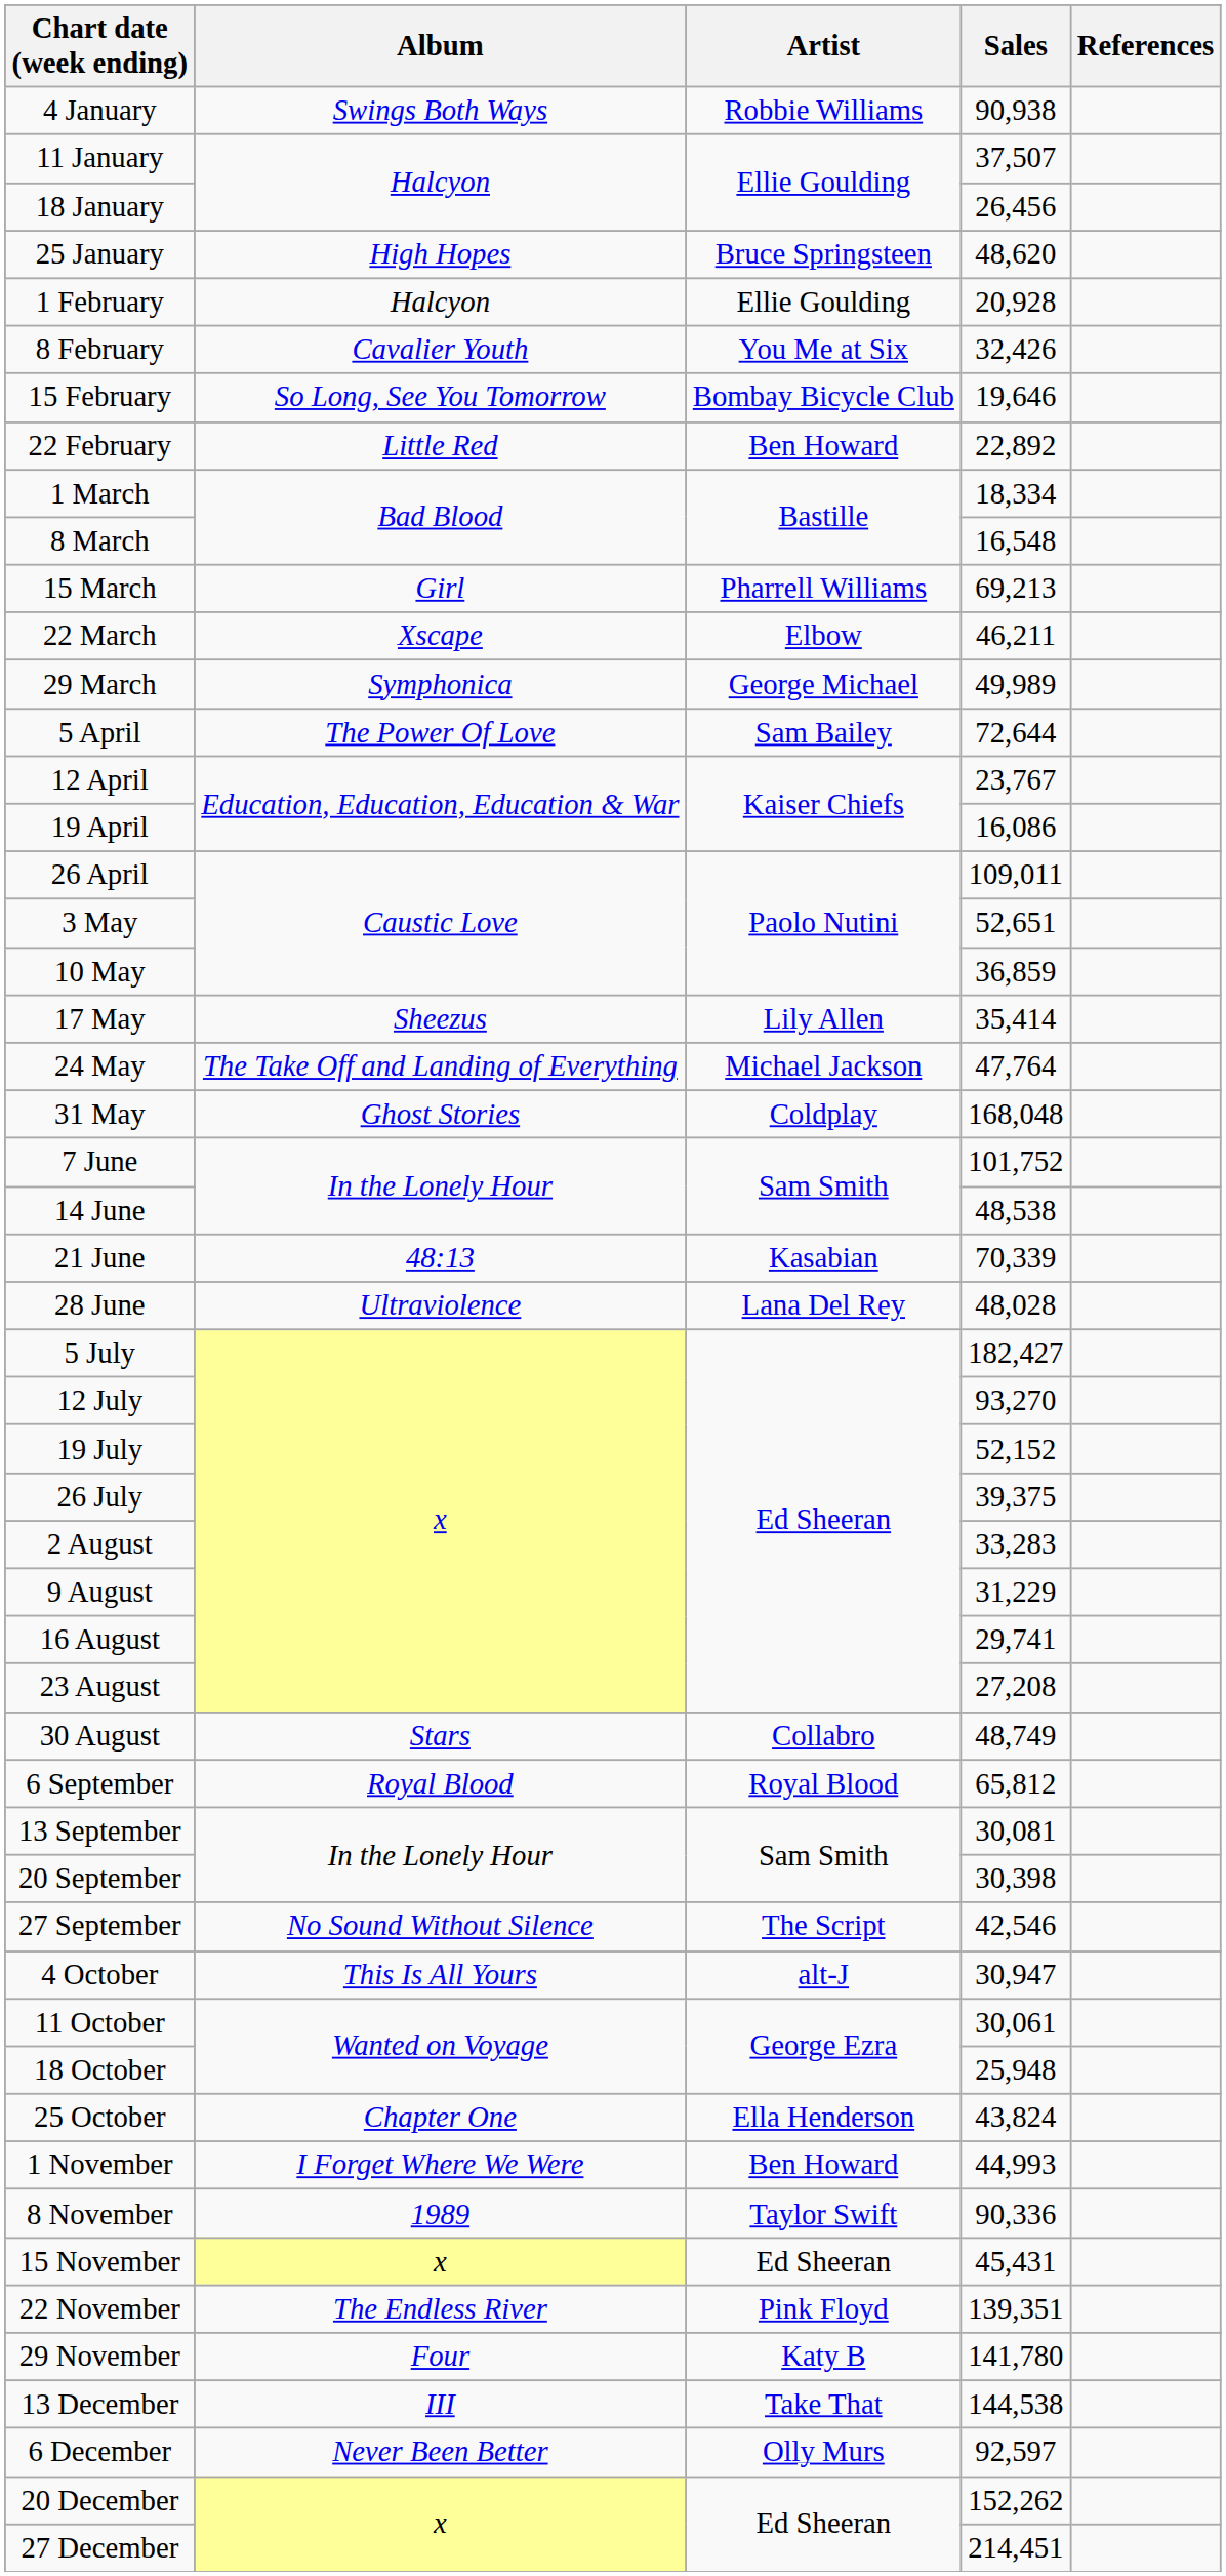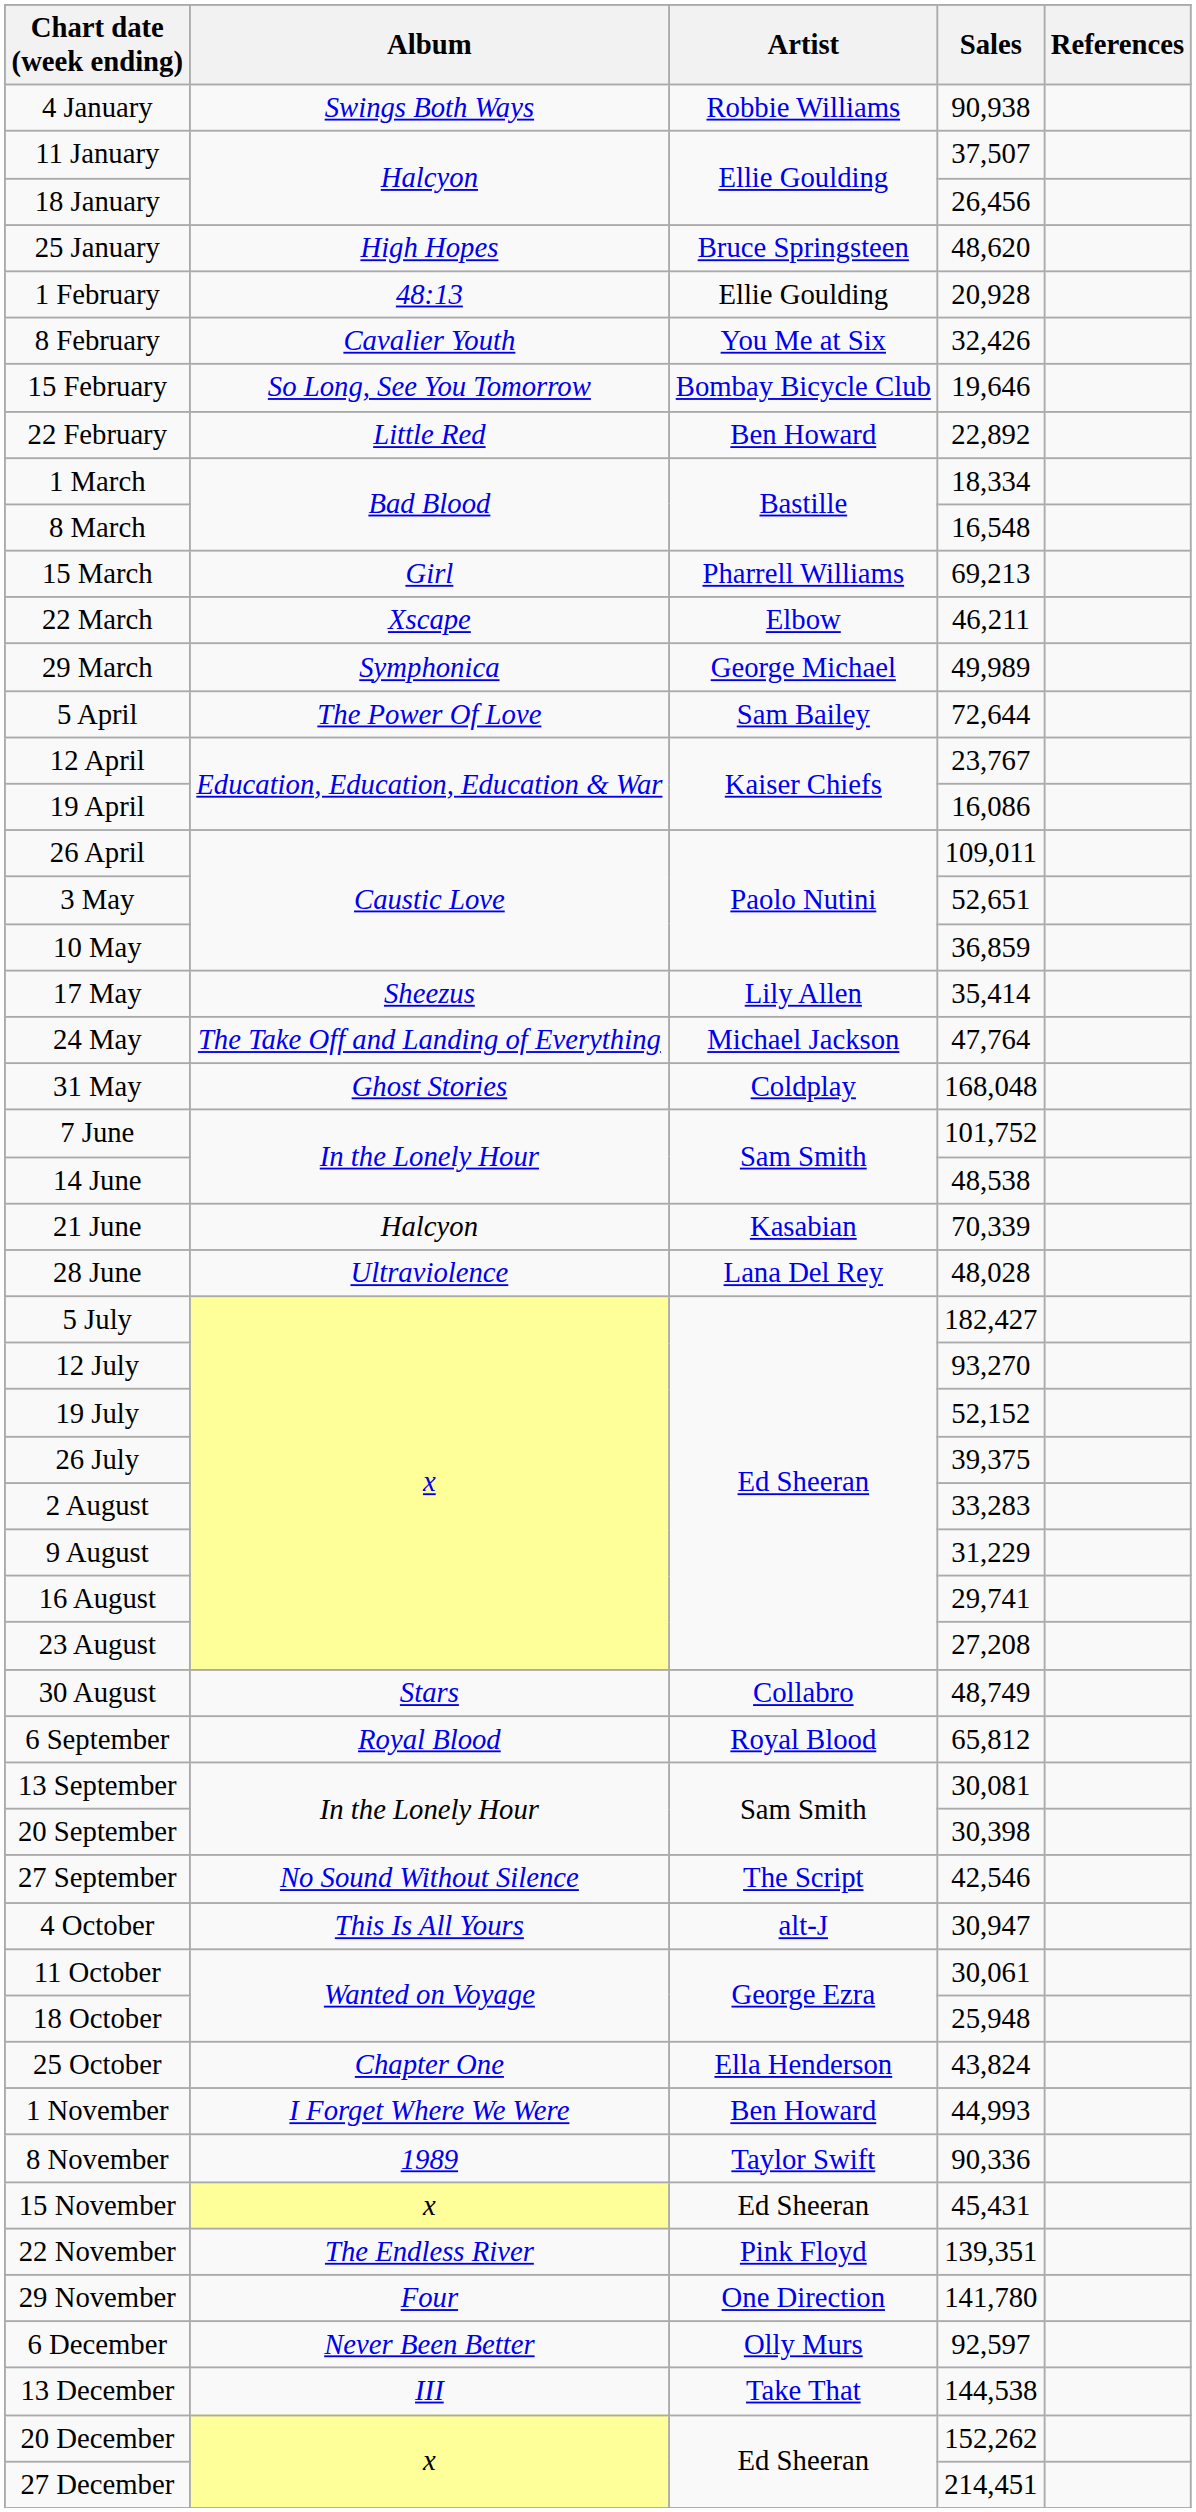1 February | Album: Halcyon -> 48:13
21 June | Album: 48:13 -> Halcyon
29 November | Artist: Katy B -> One Direction
rows swapped: 6 December <-> 13 December
